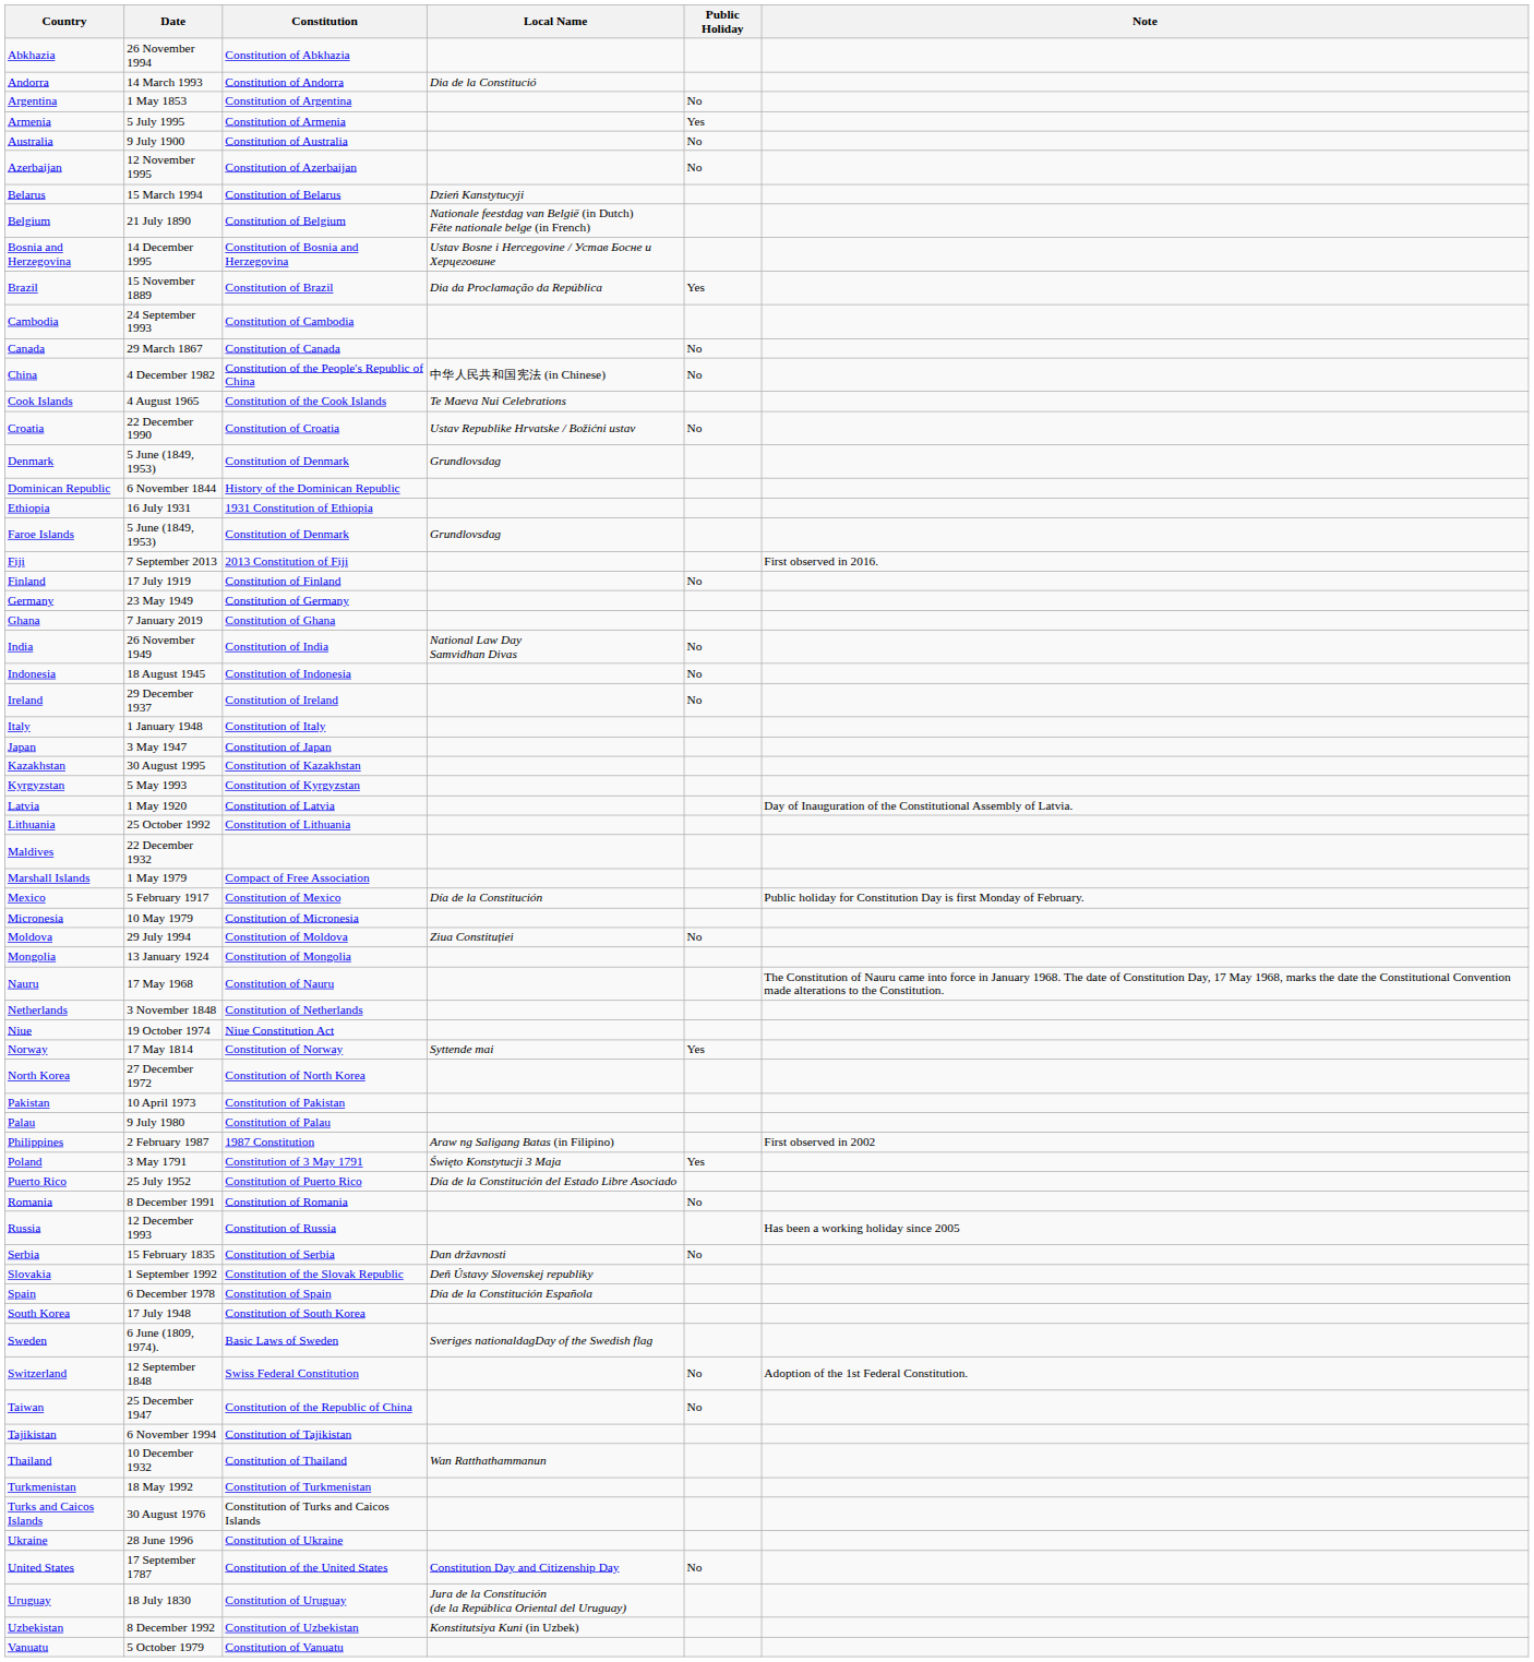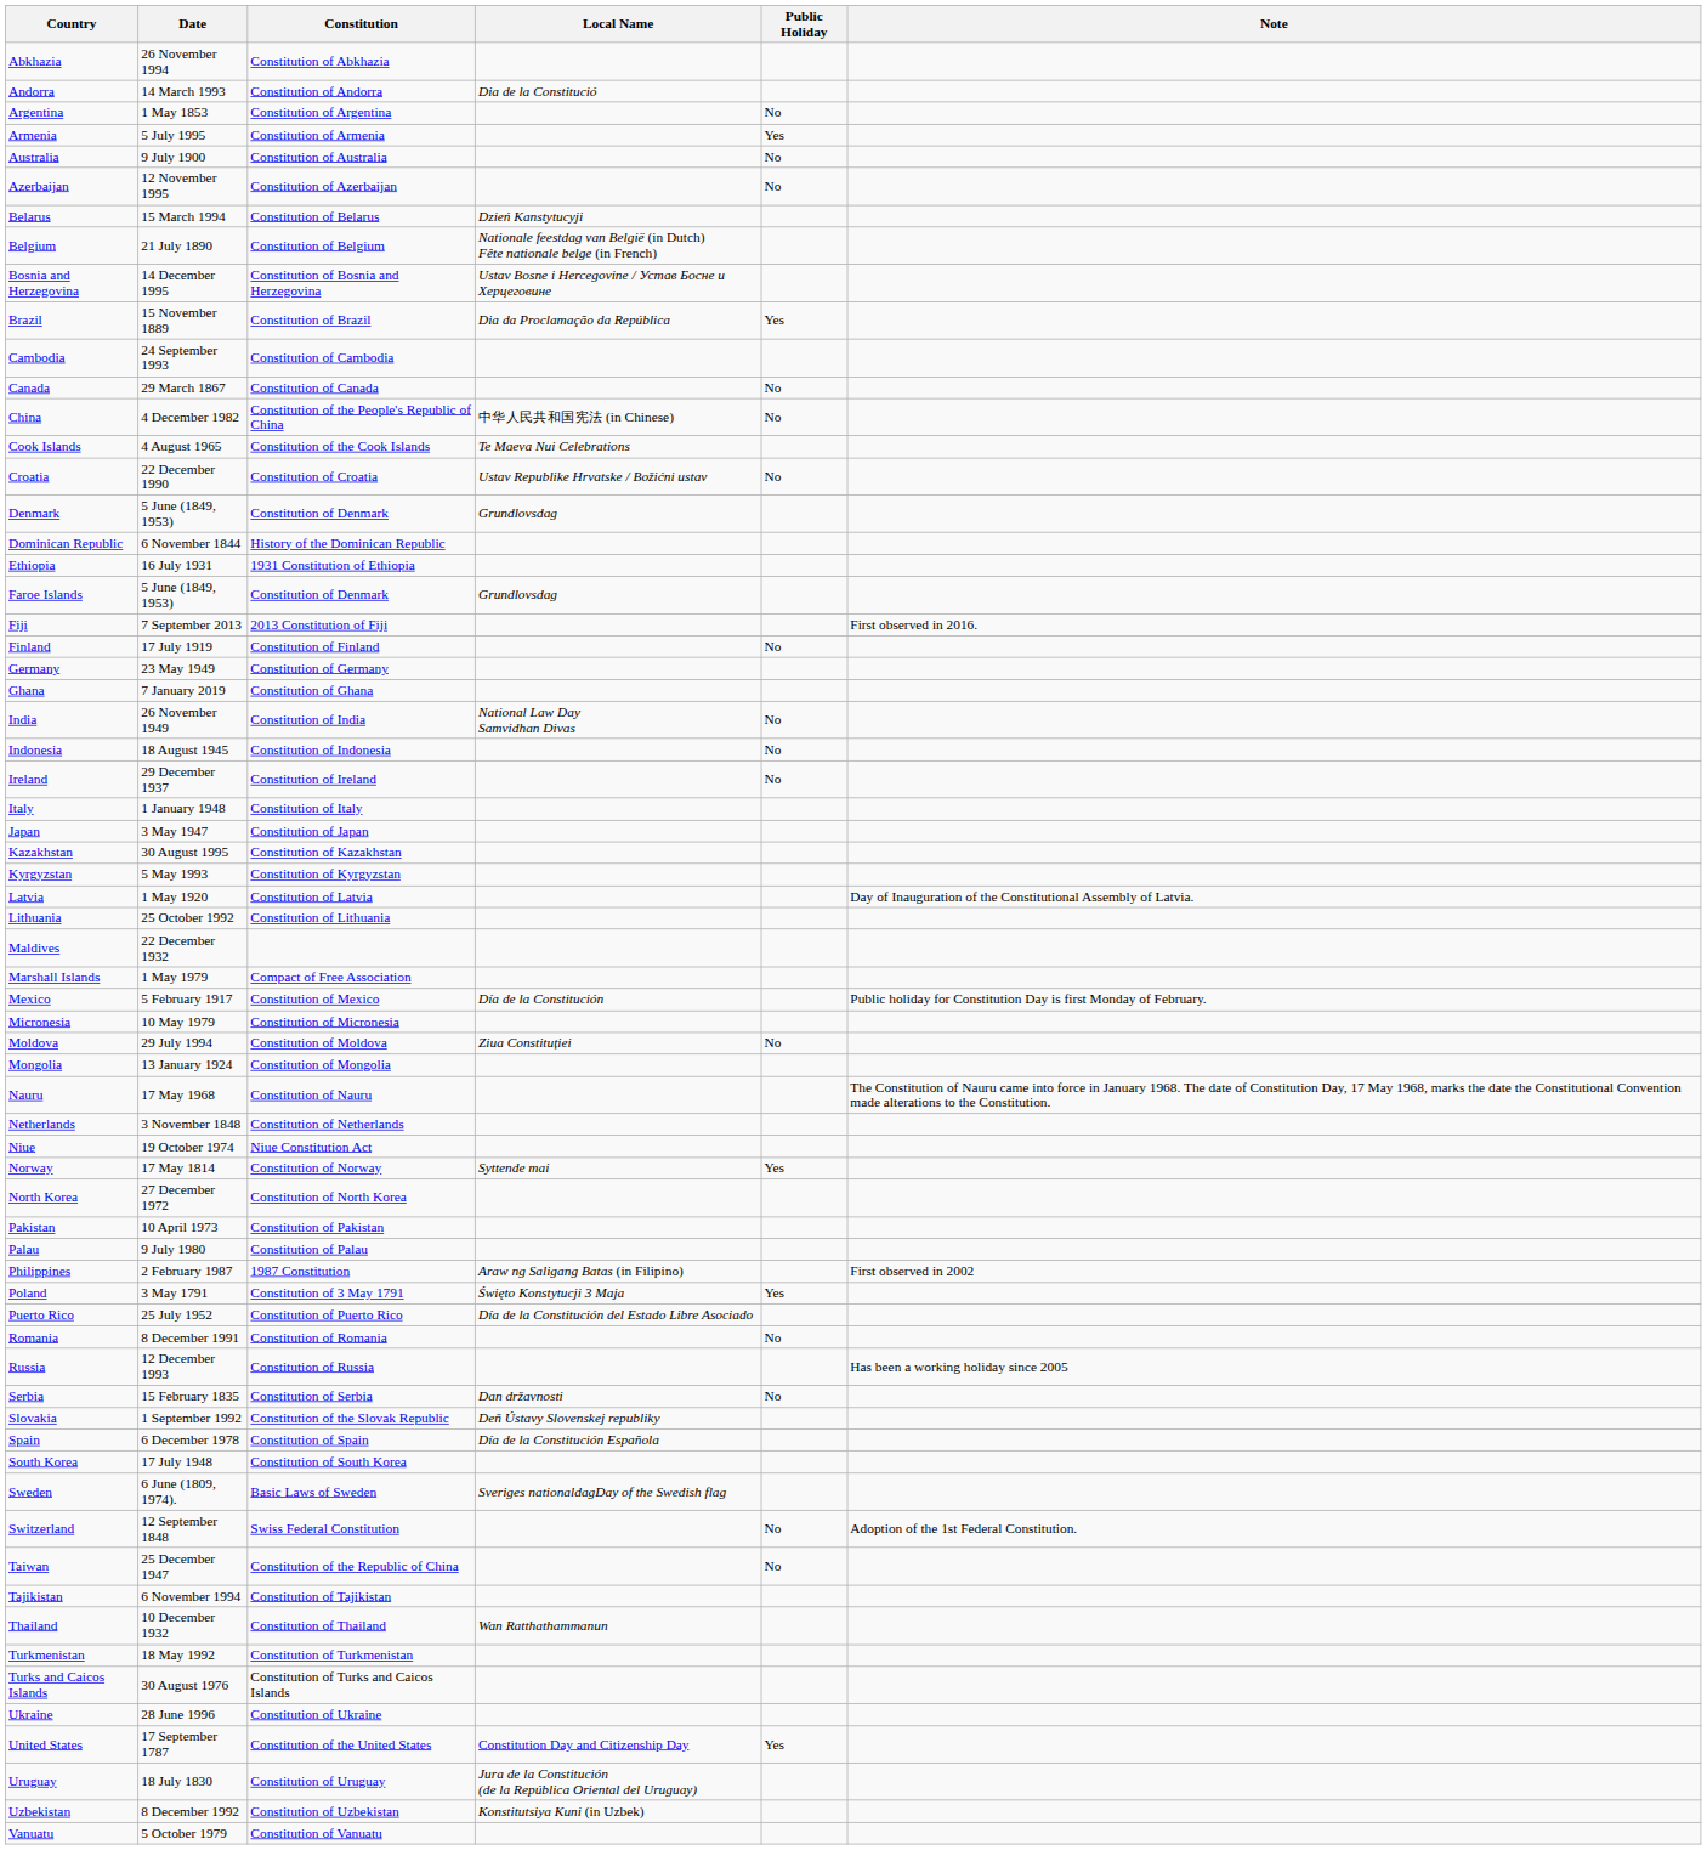United States | Public Holiday: No -> Yes
